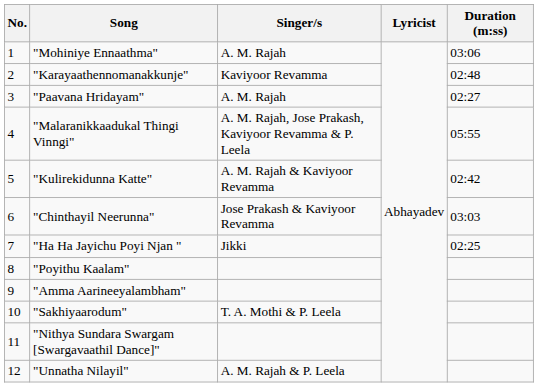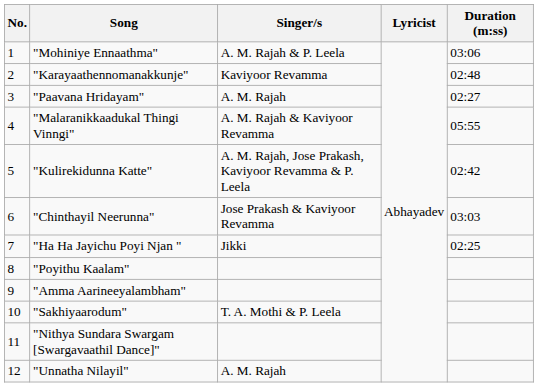"Mohiniye Ennaathma" | Singer/s: A. M. Rajah -> A. M. Rajah & P. Leela
"Malaranikkaadukal Thingi Vinngi" | Singer/s: A. M. Rajah, Jose Prakash, Kaviyoor Revamma & P. Leela -> A. M. Rajah & Kaviyoor Revamma
"Kulirekidunna Katte" | Singer/s: A. M. Rajah & Kaviyoor Revamma -> A. M. Rajah, Jose Prakash, Kaviyoor Revamma & P. Leela
"Unnatha Nilayil" | Singer/s: A. M. Rajah & P. Leela -> A. M. Rajah
